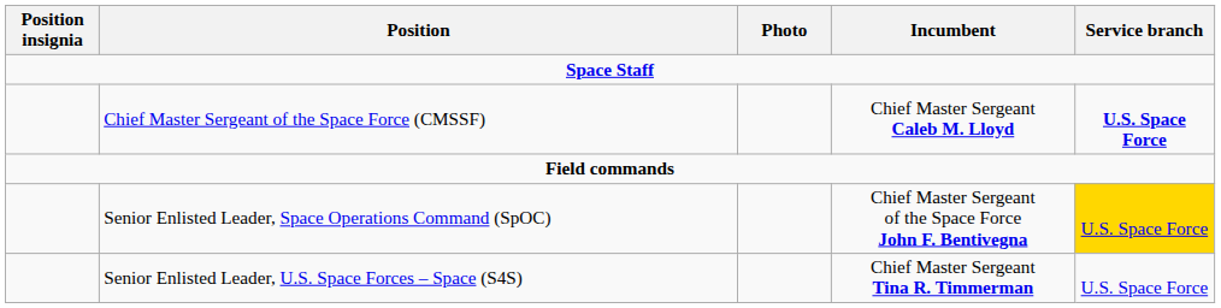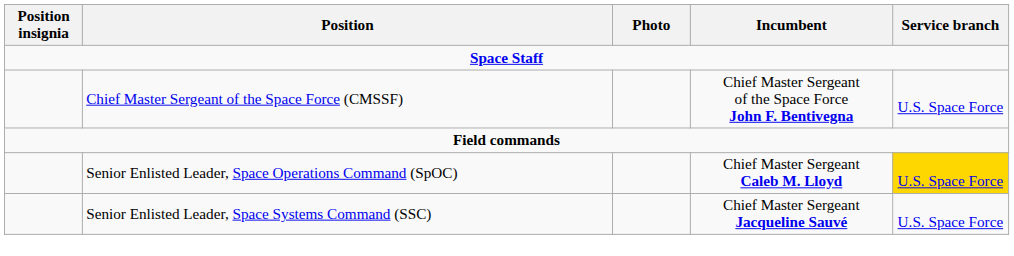Chief Master Sergeant of the Space Force (CMSSF) | Incumbent: Chief Master Sergeant Caleb M. Lloyd -> Chief Master Sergeant of the Space Force John F. Bentivegna
Chief Master Sergeant of the Space Force (CMSSF) | Service branch: bold -> normal
Senior Enlisted Leader, Space Operations Command (SpOC) | Incumbent: Chief Master Sergeant of the Space Force John F. Bentivegna -> Chief Master Sergeant Caleb M. Lloyd
+ row: Senior Enlisted Leader, Space Systems Command (SSC) | Chief Master Sergeant Jacqueline Sauvé | U.S. Space Force
- row: Senior Enlisted Leader, U.S. Space Forces – Space (S4S) | Chief Master Sergeant Tina R. Timmerman | U.S. Space Force
